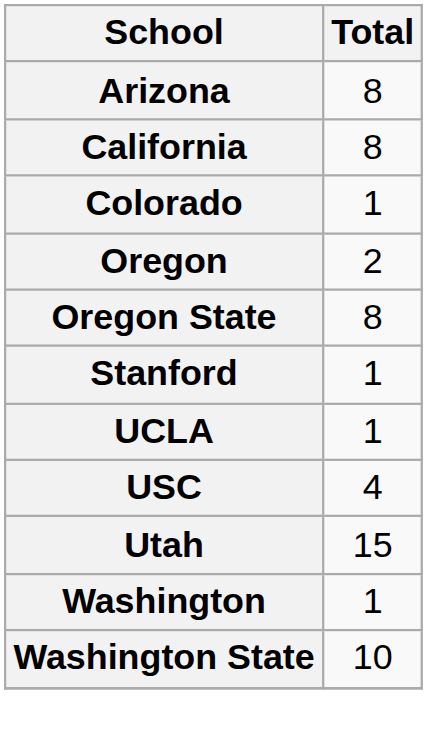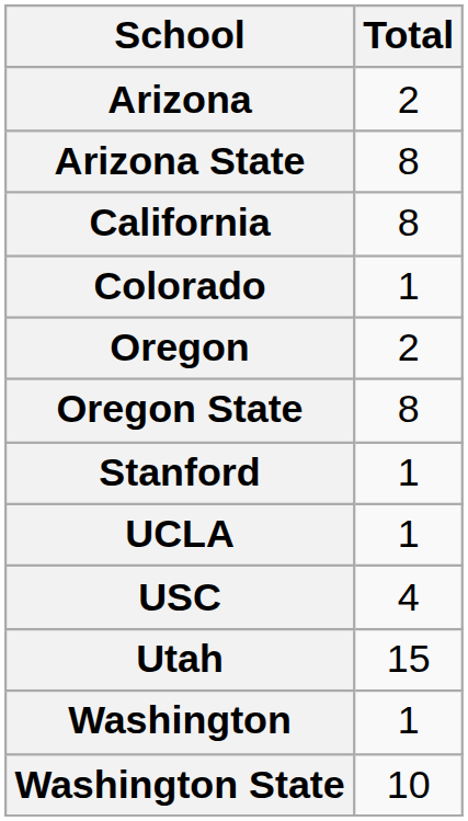Arizona | Total: 8 -> 2
+ row: Arizona State | 8
